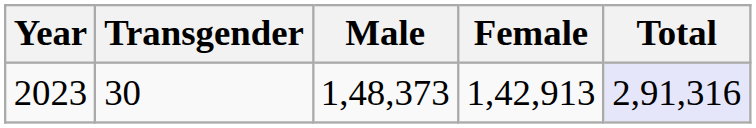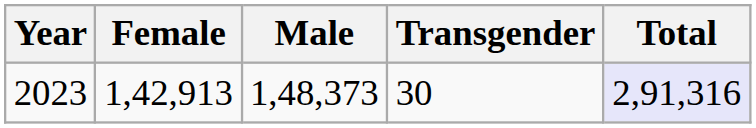columns swapped: Female <-> Transgender
